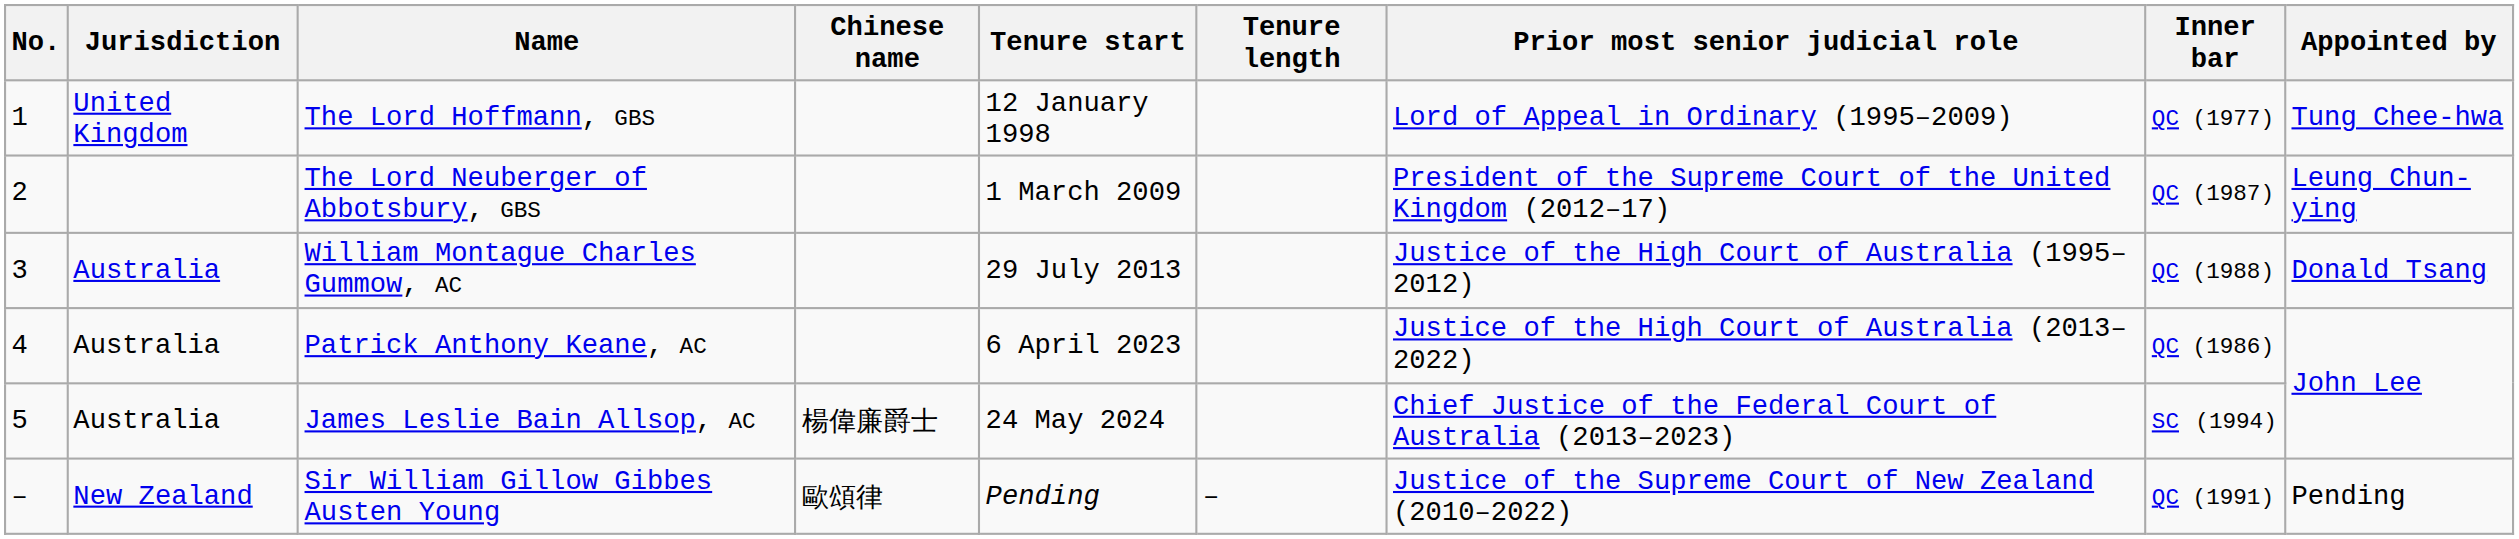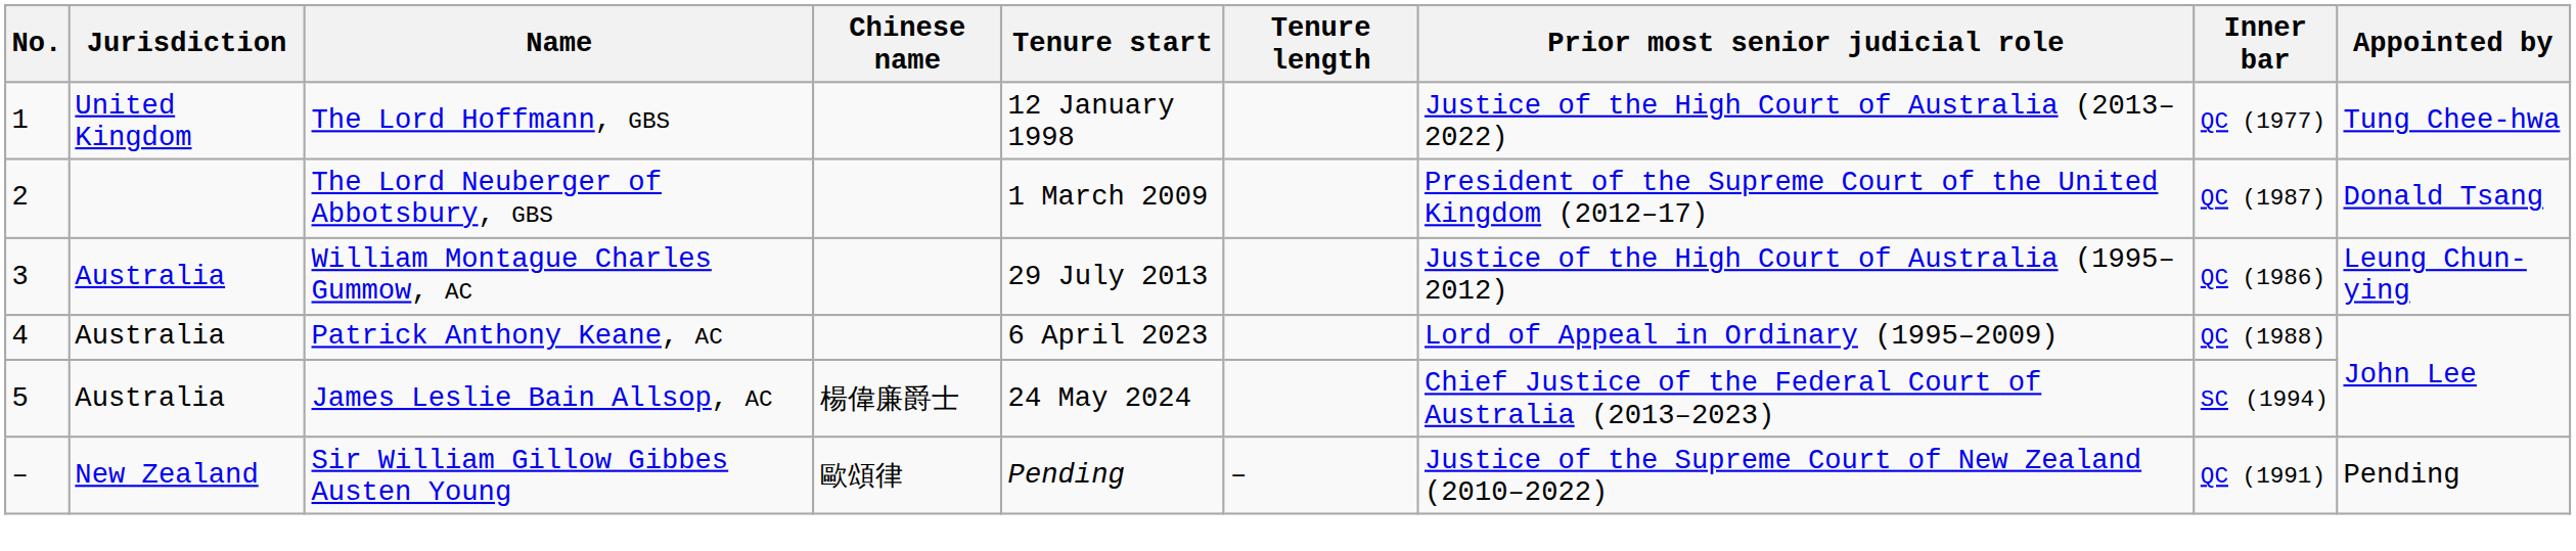The Lord Hoffmann, GBS | Prior most senior judicial role: Lord of Appeal in Ordinary (1995–2009) -> Justice of the High Court of Australia (2013–2022)
The Lord Neuberger of Abbotsbury, GBS | Appointed by: Leung Chun-ying -> Donald Tsang
William Montague Charles Gummow, AC | Inner bar: QC (1988) -> QC (1986)
William Montague Charles Gummow, AC | Appointed by: Donald Tsang -> Leung Chun-ying
Patrick Anthony Keane, AC | Prior most senior judicial role: Justice of the High Court of Australia (2013–2022) -> Lord of Appeal in Ordinary (1995–2009)
Patrick Anthony Keane, AC | Inner bar: QC (1986) -> QC (1988)
